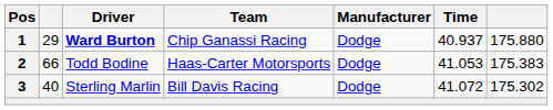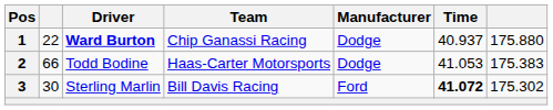1 | column 2: 29 -> 22
3 | column 2: 40 -> 30
3 | Manufacturer: Dodge -> Ford
3 | Time: normal -> bold
